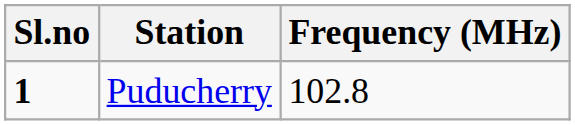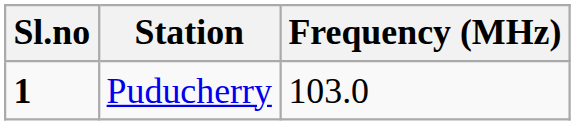Puducherry | Frequency (MHz): 102.8 -> 103.0
